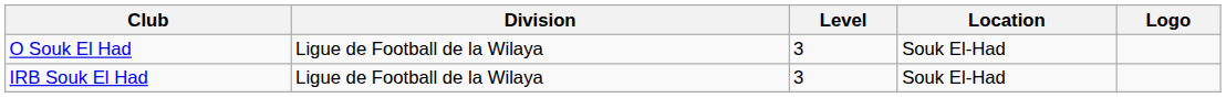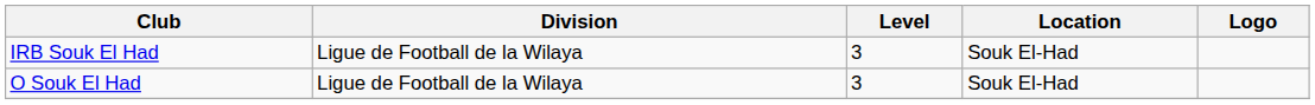rows swapped: O Souk El Had <-> IRB Souk El Had
